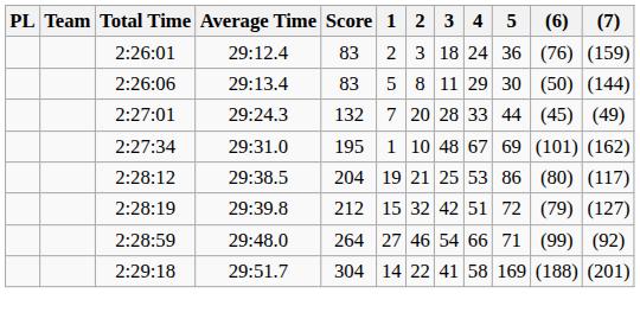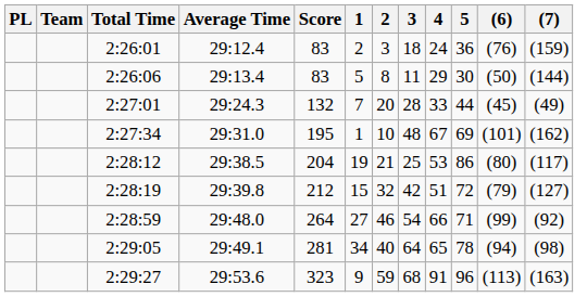+ row: 2:29:05 | 29:49.1 | 281 | 34 | 40 | 64 | 65 | 78 | (94) | (98)
- row: 2:29:18 | 29:51.7 | 304 | 14 | 22 | 41 | 58 | 169 | (188) | (201)
+ row: 2:29:27 | 29:53.6 | 323 | 9 | 59 | 68 | 91 | 96 | (113) | (163)
